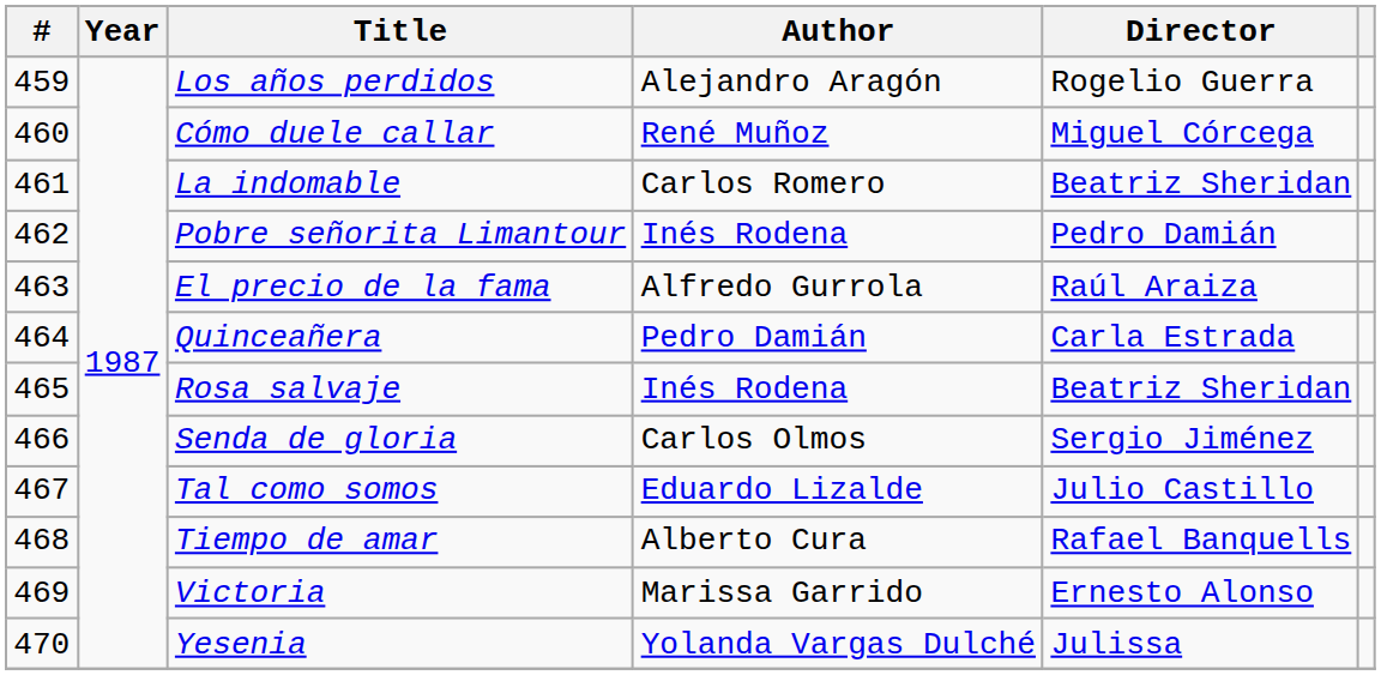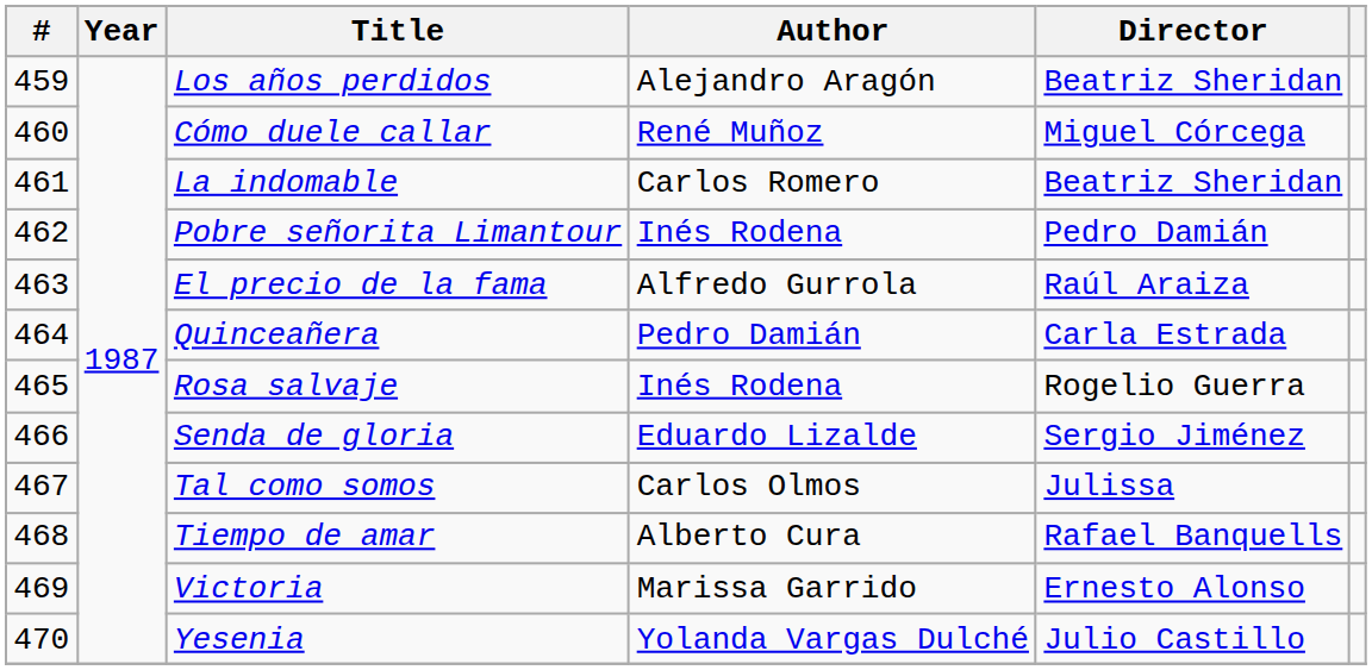Los años perdidos | Director: Rogelio Guerra -> Beatriz Sheridan
Rosa salvaje | Director: Beatriz Sheridan -> Rogelio Guerra
Senda de gloria | Author: Carlos Olmos -> Eduardo Lizalde
Tal como somos | Author: Eduardo Lizalde -> Carlos Olmos
Tal como somos | Director: Julio Castillo -> Julissa
Yesenia | Director: Julissa -> Julio Castillo
